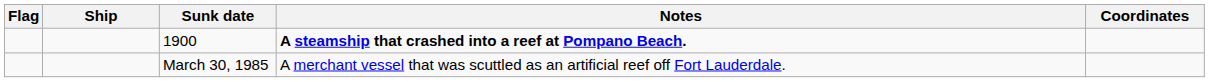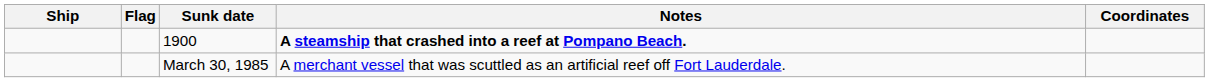columns swapped: Ship <-> Flag
